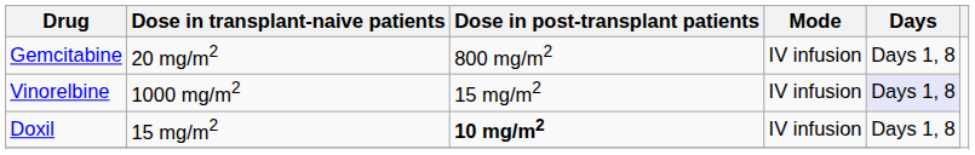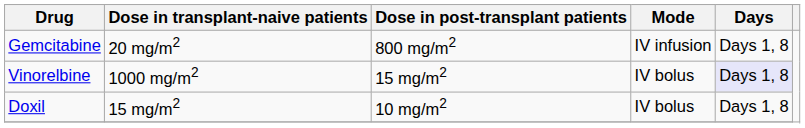Vinorelbine | Mode: IV infusion -> IV bolus
Doxil | Dose in post-transplant patients: bold -> normal
Doxil | Mode: IV infusion -> IV bolus
